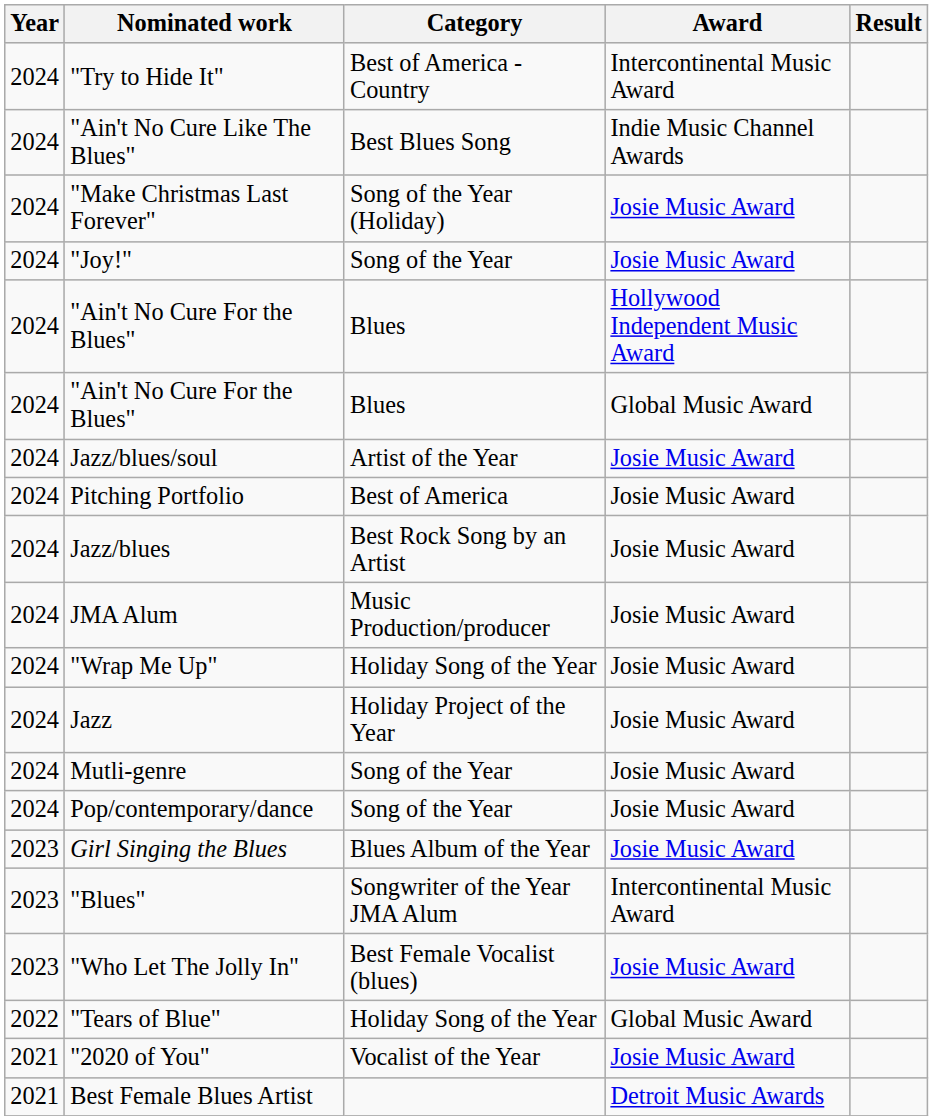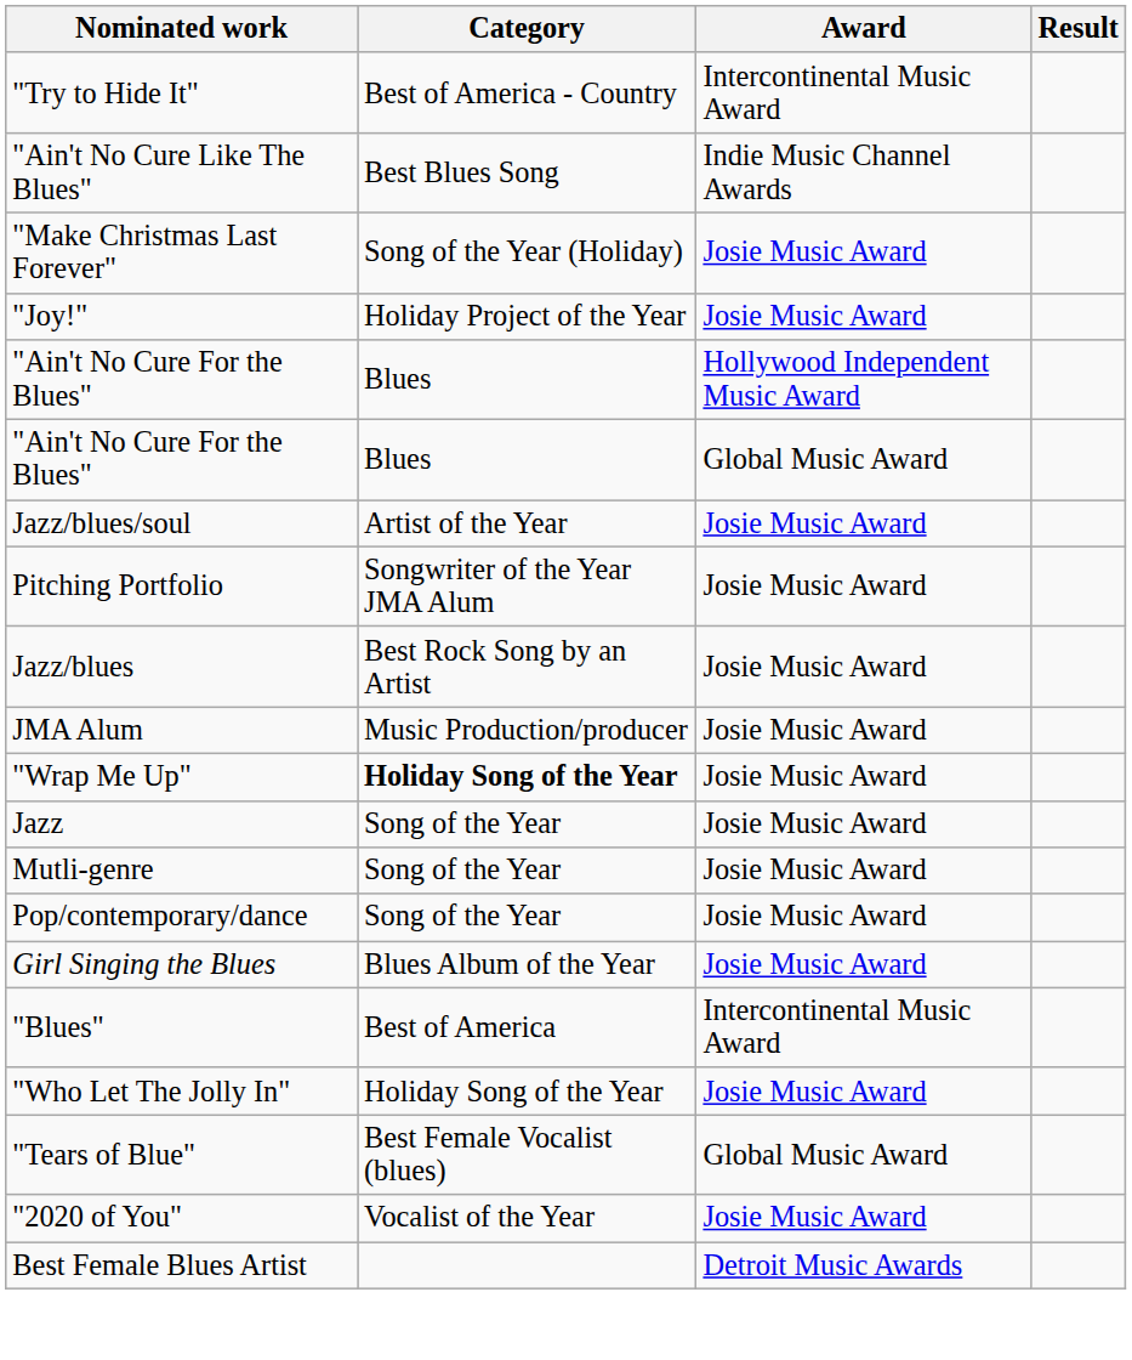- column: Year | 2024 | 2024 | 2024 | 2024 | 2024 | 2024 | 2024 | 2024 | 2024 | 2024 | 2024 | 2024 | 2024 | 2024 | 2023 | 2023 | 2023 | 2022 | 2021 | 2021
"Joy!" | Category: Song of the Year -> Holiday Project of the Year
Pitching Portfolio | Category: Best of America -> Songwriter of the Year JMA Alum
"Wrap Me Up" | Category: normal -> bold
Jazz | Category: Holiday Project of the Year -> Song of the Year
"Blues" | Category: Songwriter of the Year JMA Alum -> Best of America
"Who Let The Jolly In" | Category: Best Female Vocalist (blues) -> Holiday Song of the Year
"Tears of Blue" | Category: Holiday Song of the Year -> Best Female Vocalist (blues)
